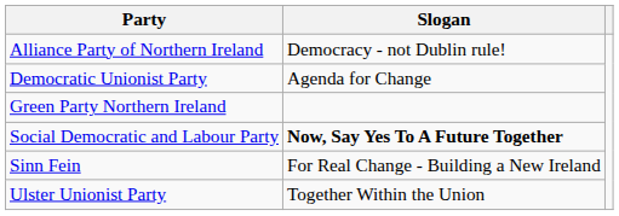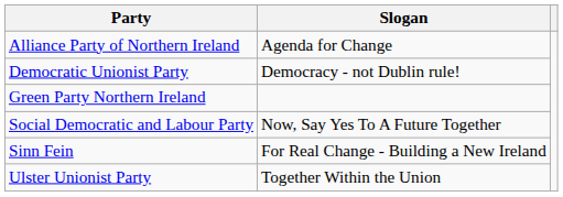Alliance Party of Northern Ireland | Slogan: Democracy - not Dublin rule! -> Agenda for Change
Democratic Unionist Party | Slogan: Agenda for Change -> Democracy - not Dublin rule!
Social Democratic and Labour Party | Slogan: bold -> normal
